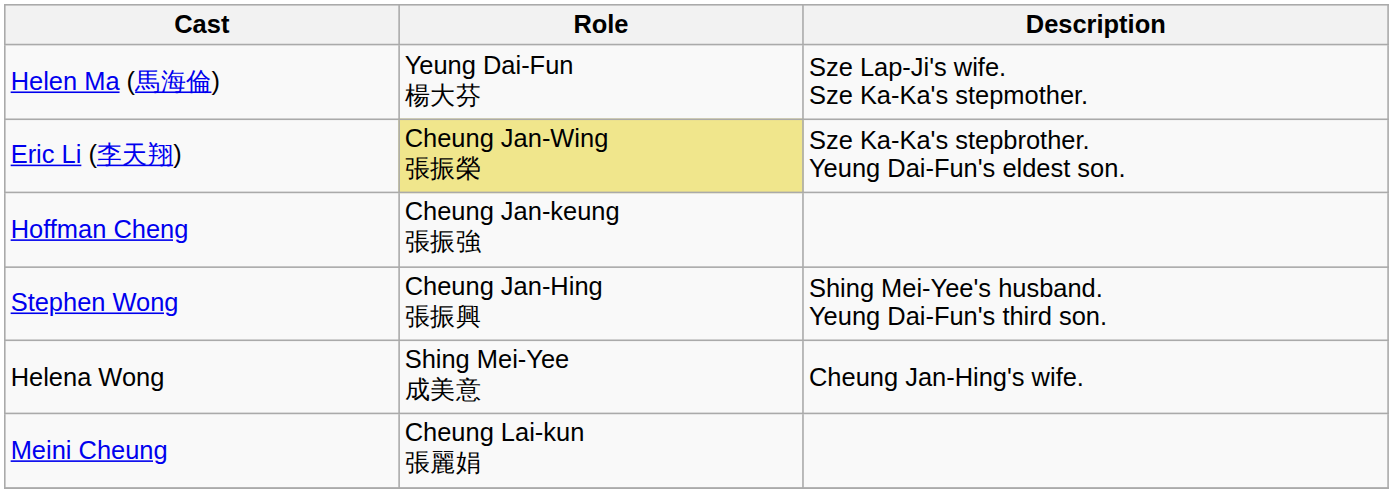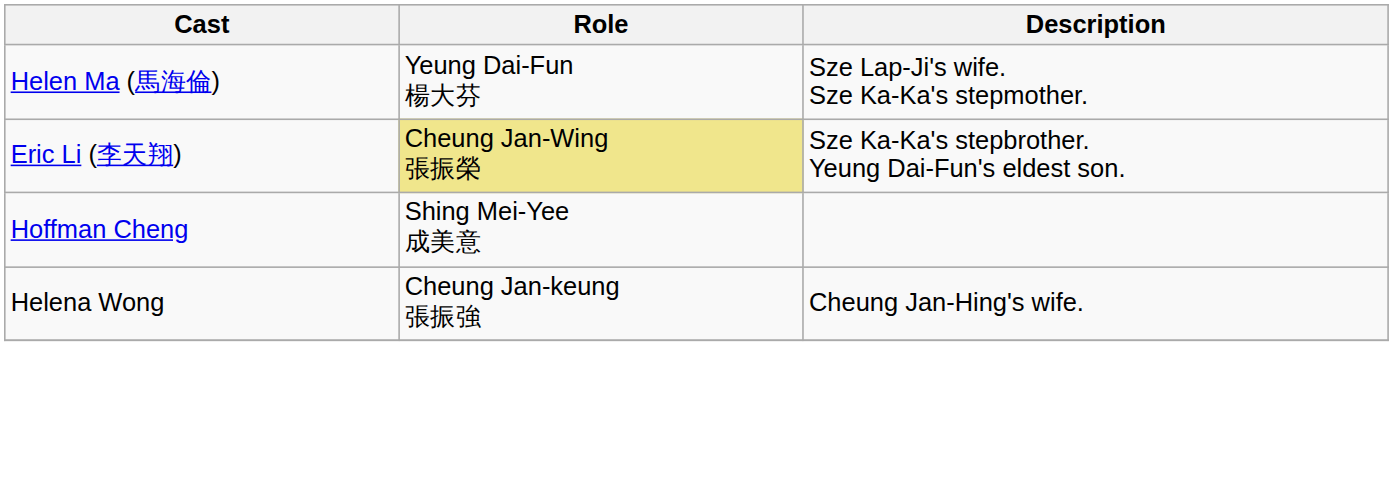Hoffman Cheng | Role: Cheung Jan-keung 張振強 -> Shing Mei-Yee 成美意
- row: Stephen Wong | Cheung Jan-Hing 張振興 | Shing Mei-Yee's husband. Yeung Dai-Fun's third son.
Helena Wong | Role: Shing Mei-Yee 成美意 -> Cheung Jan-keung 張振強
- row: Meini Cheung | Cheung Lai-kun 張麗娟
